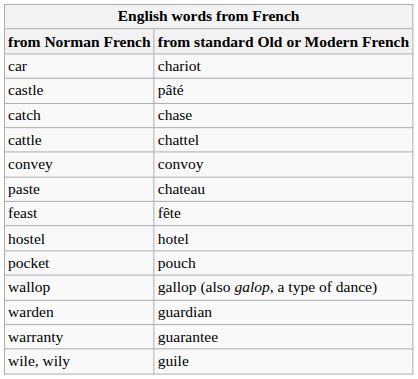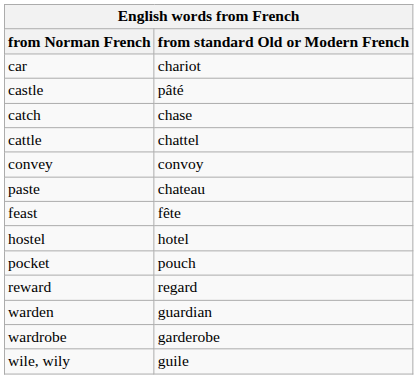+ row: reward | regard
- row: wallop | gallop (also galop, a type of dance)
+ row: wardrobe | garderobe
- row: warranty | guarantee
